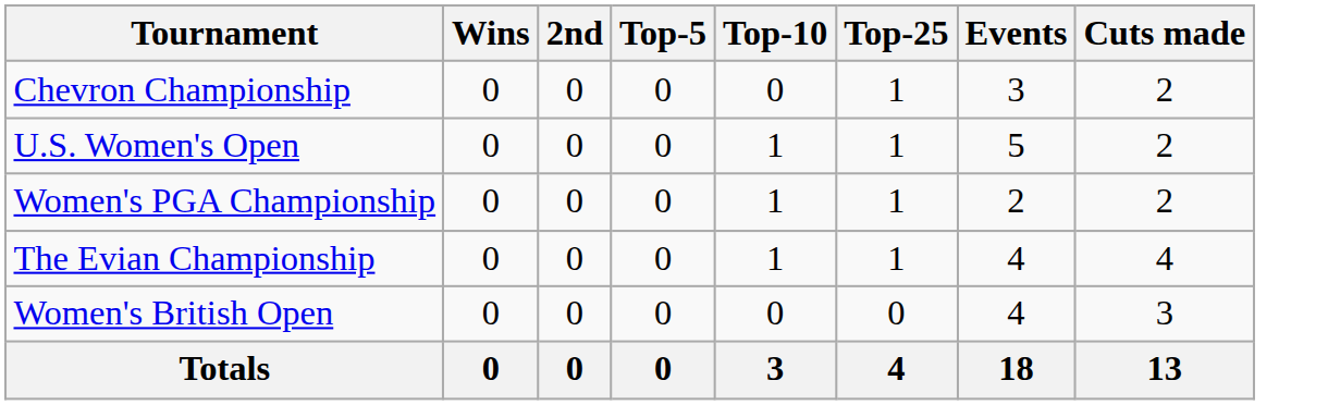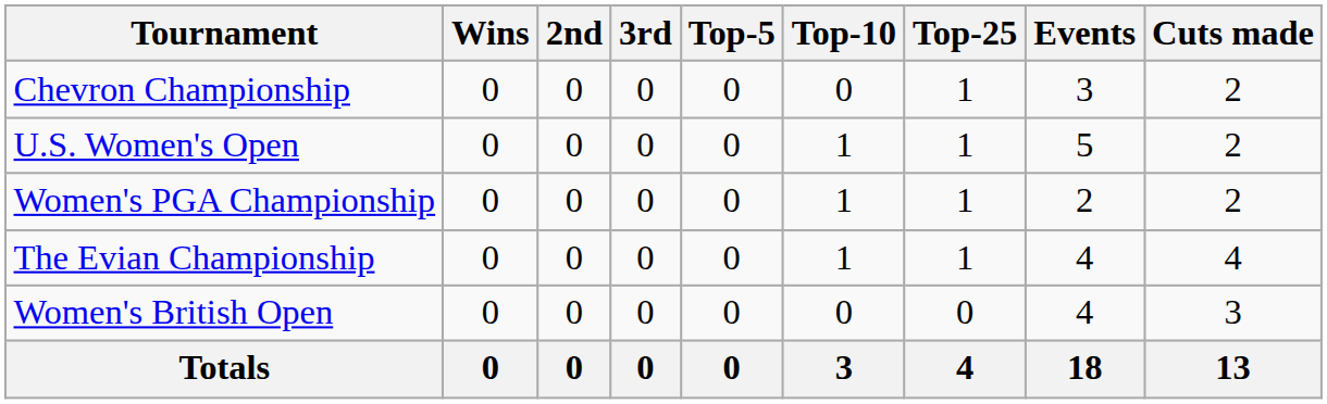+ column: 3rd | 0 | 0 | 0 | 0 | 0 | 0
